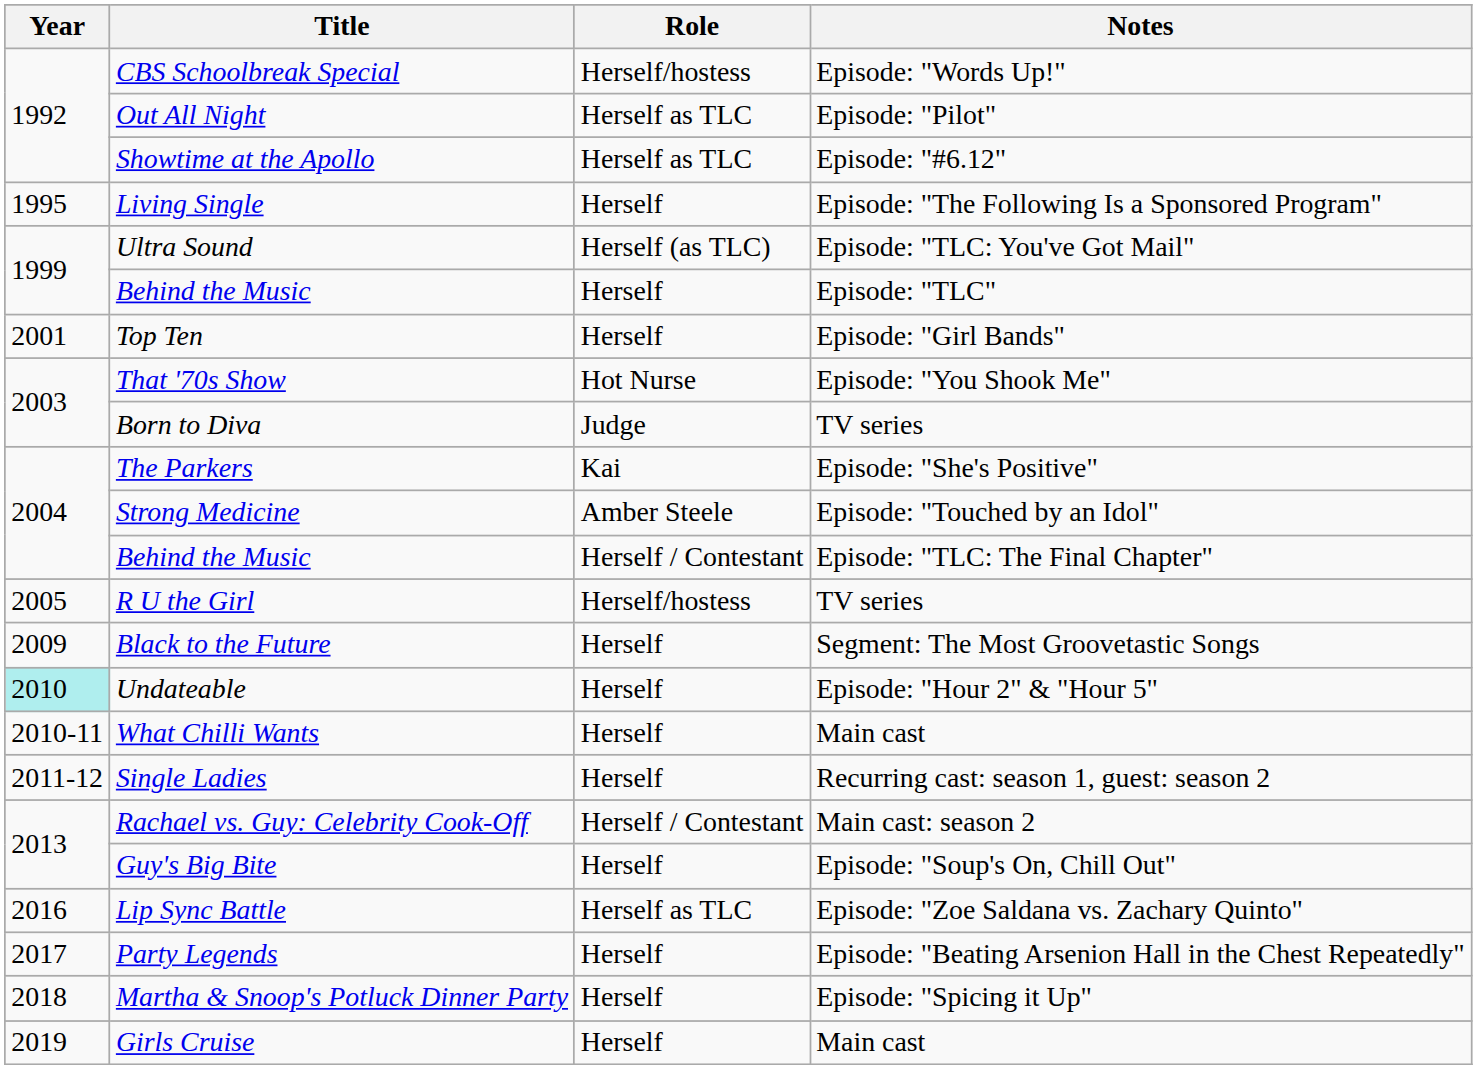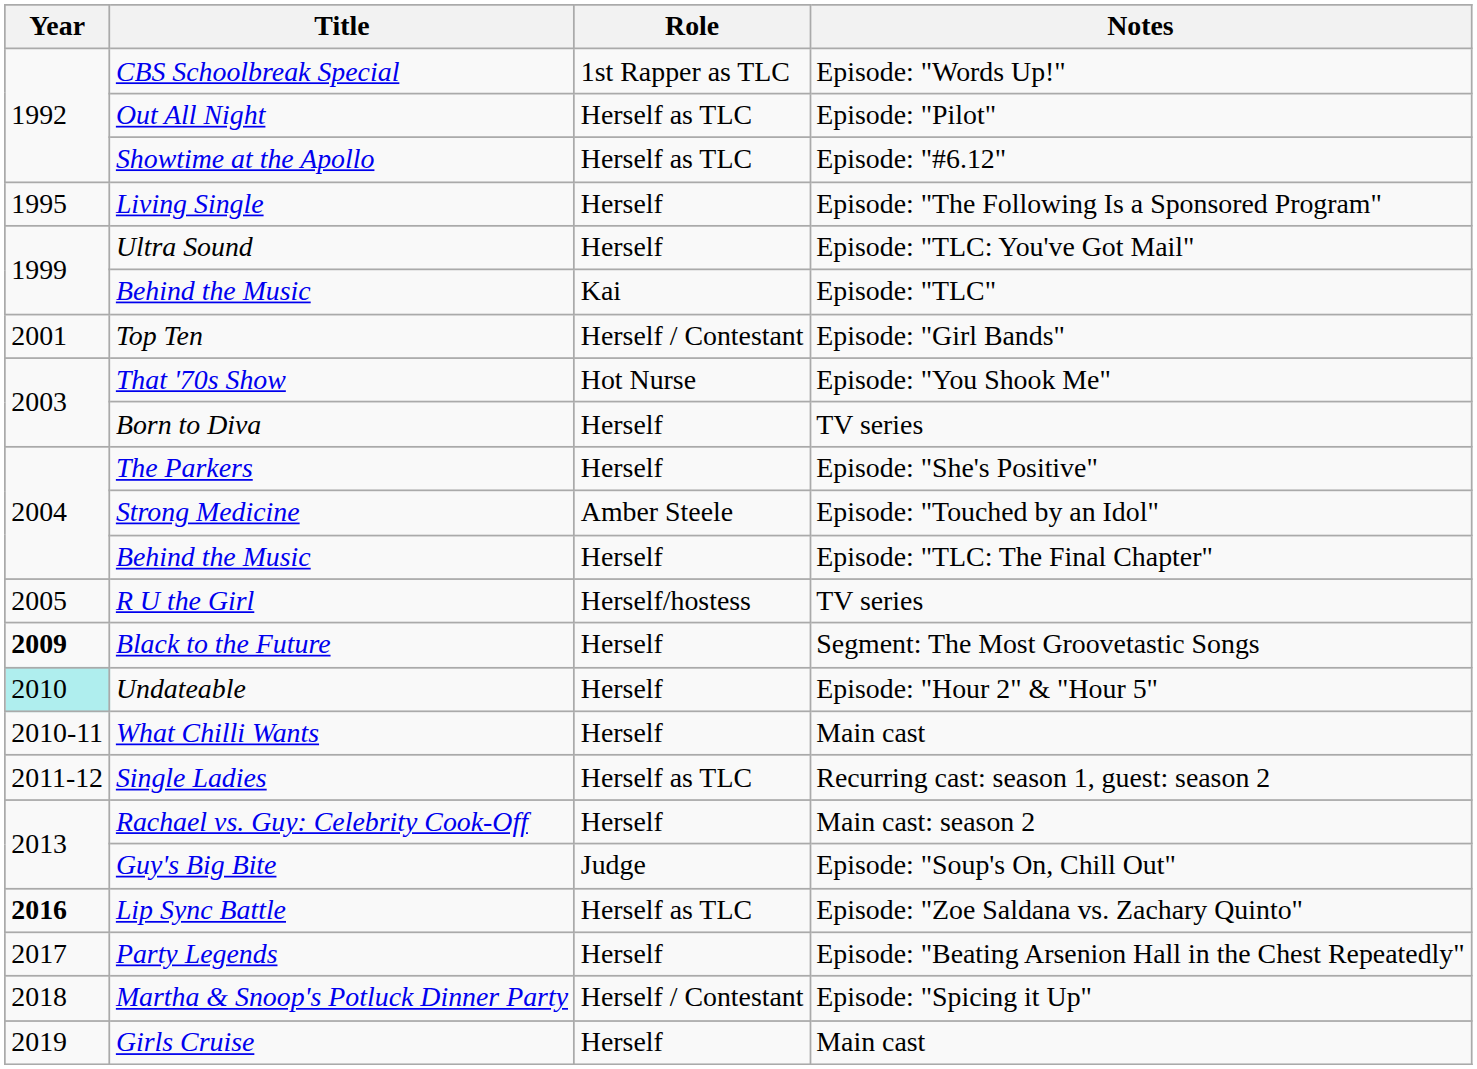CBS Schoolbreak Special | Role: Herself/hostess -> 1st Rapper as TLC
Ultra Sound | Role: Herself (as TLC) -> Herself
Behind the Music / Episode: "TLC" | Role: Herself -> Kai
Top Ten | Role: Herself -> Herself / Contestant
Born to Diva | Role: Judge -> Herself
The Parkers | Role: Kai -> Herself
Behind the Music / Episode: "TLC: The Final Chapter" | Role: Herself / Contestant -> Herself
Black to the Future | Year: normal -> bold
Single Ladies | Role: Herself -> Herself as TLC
Rachael vs. Guy: Celebrity Cook-Off | Role: Herself / Contestant -> Herself
Guy's Big Bite | Role: Herself -> Judge
Lip Sync Battle | Year: normal -> bold
Martha & Snoop's Potluck Dinner Party | Role: Herself -> Herself / Contestant
